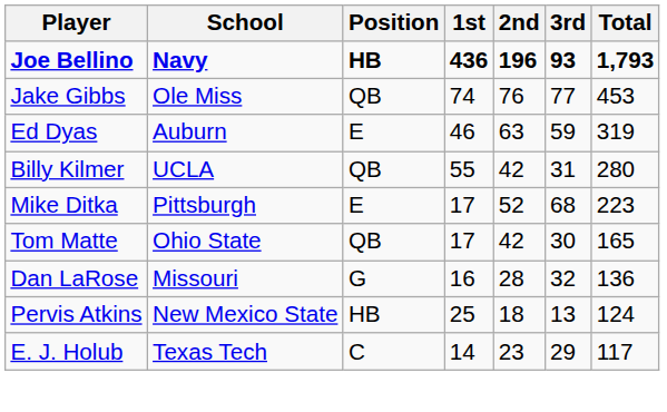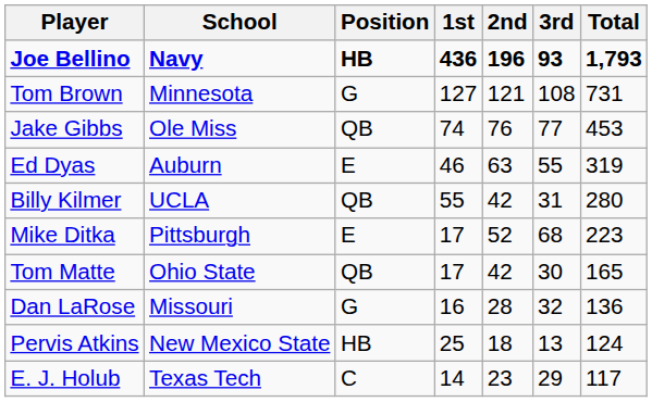+ row: Tom Brown | Minnesota | G | 127 | 121 | 108 | 731
Ed Dyas | 3rd: 59 -> 55
